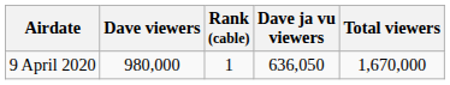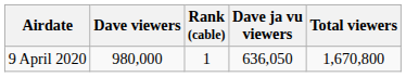9 April 2020 | Total viewers: 1,670,000 -> 1,670,800
